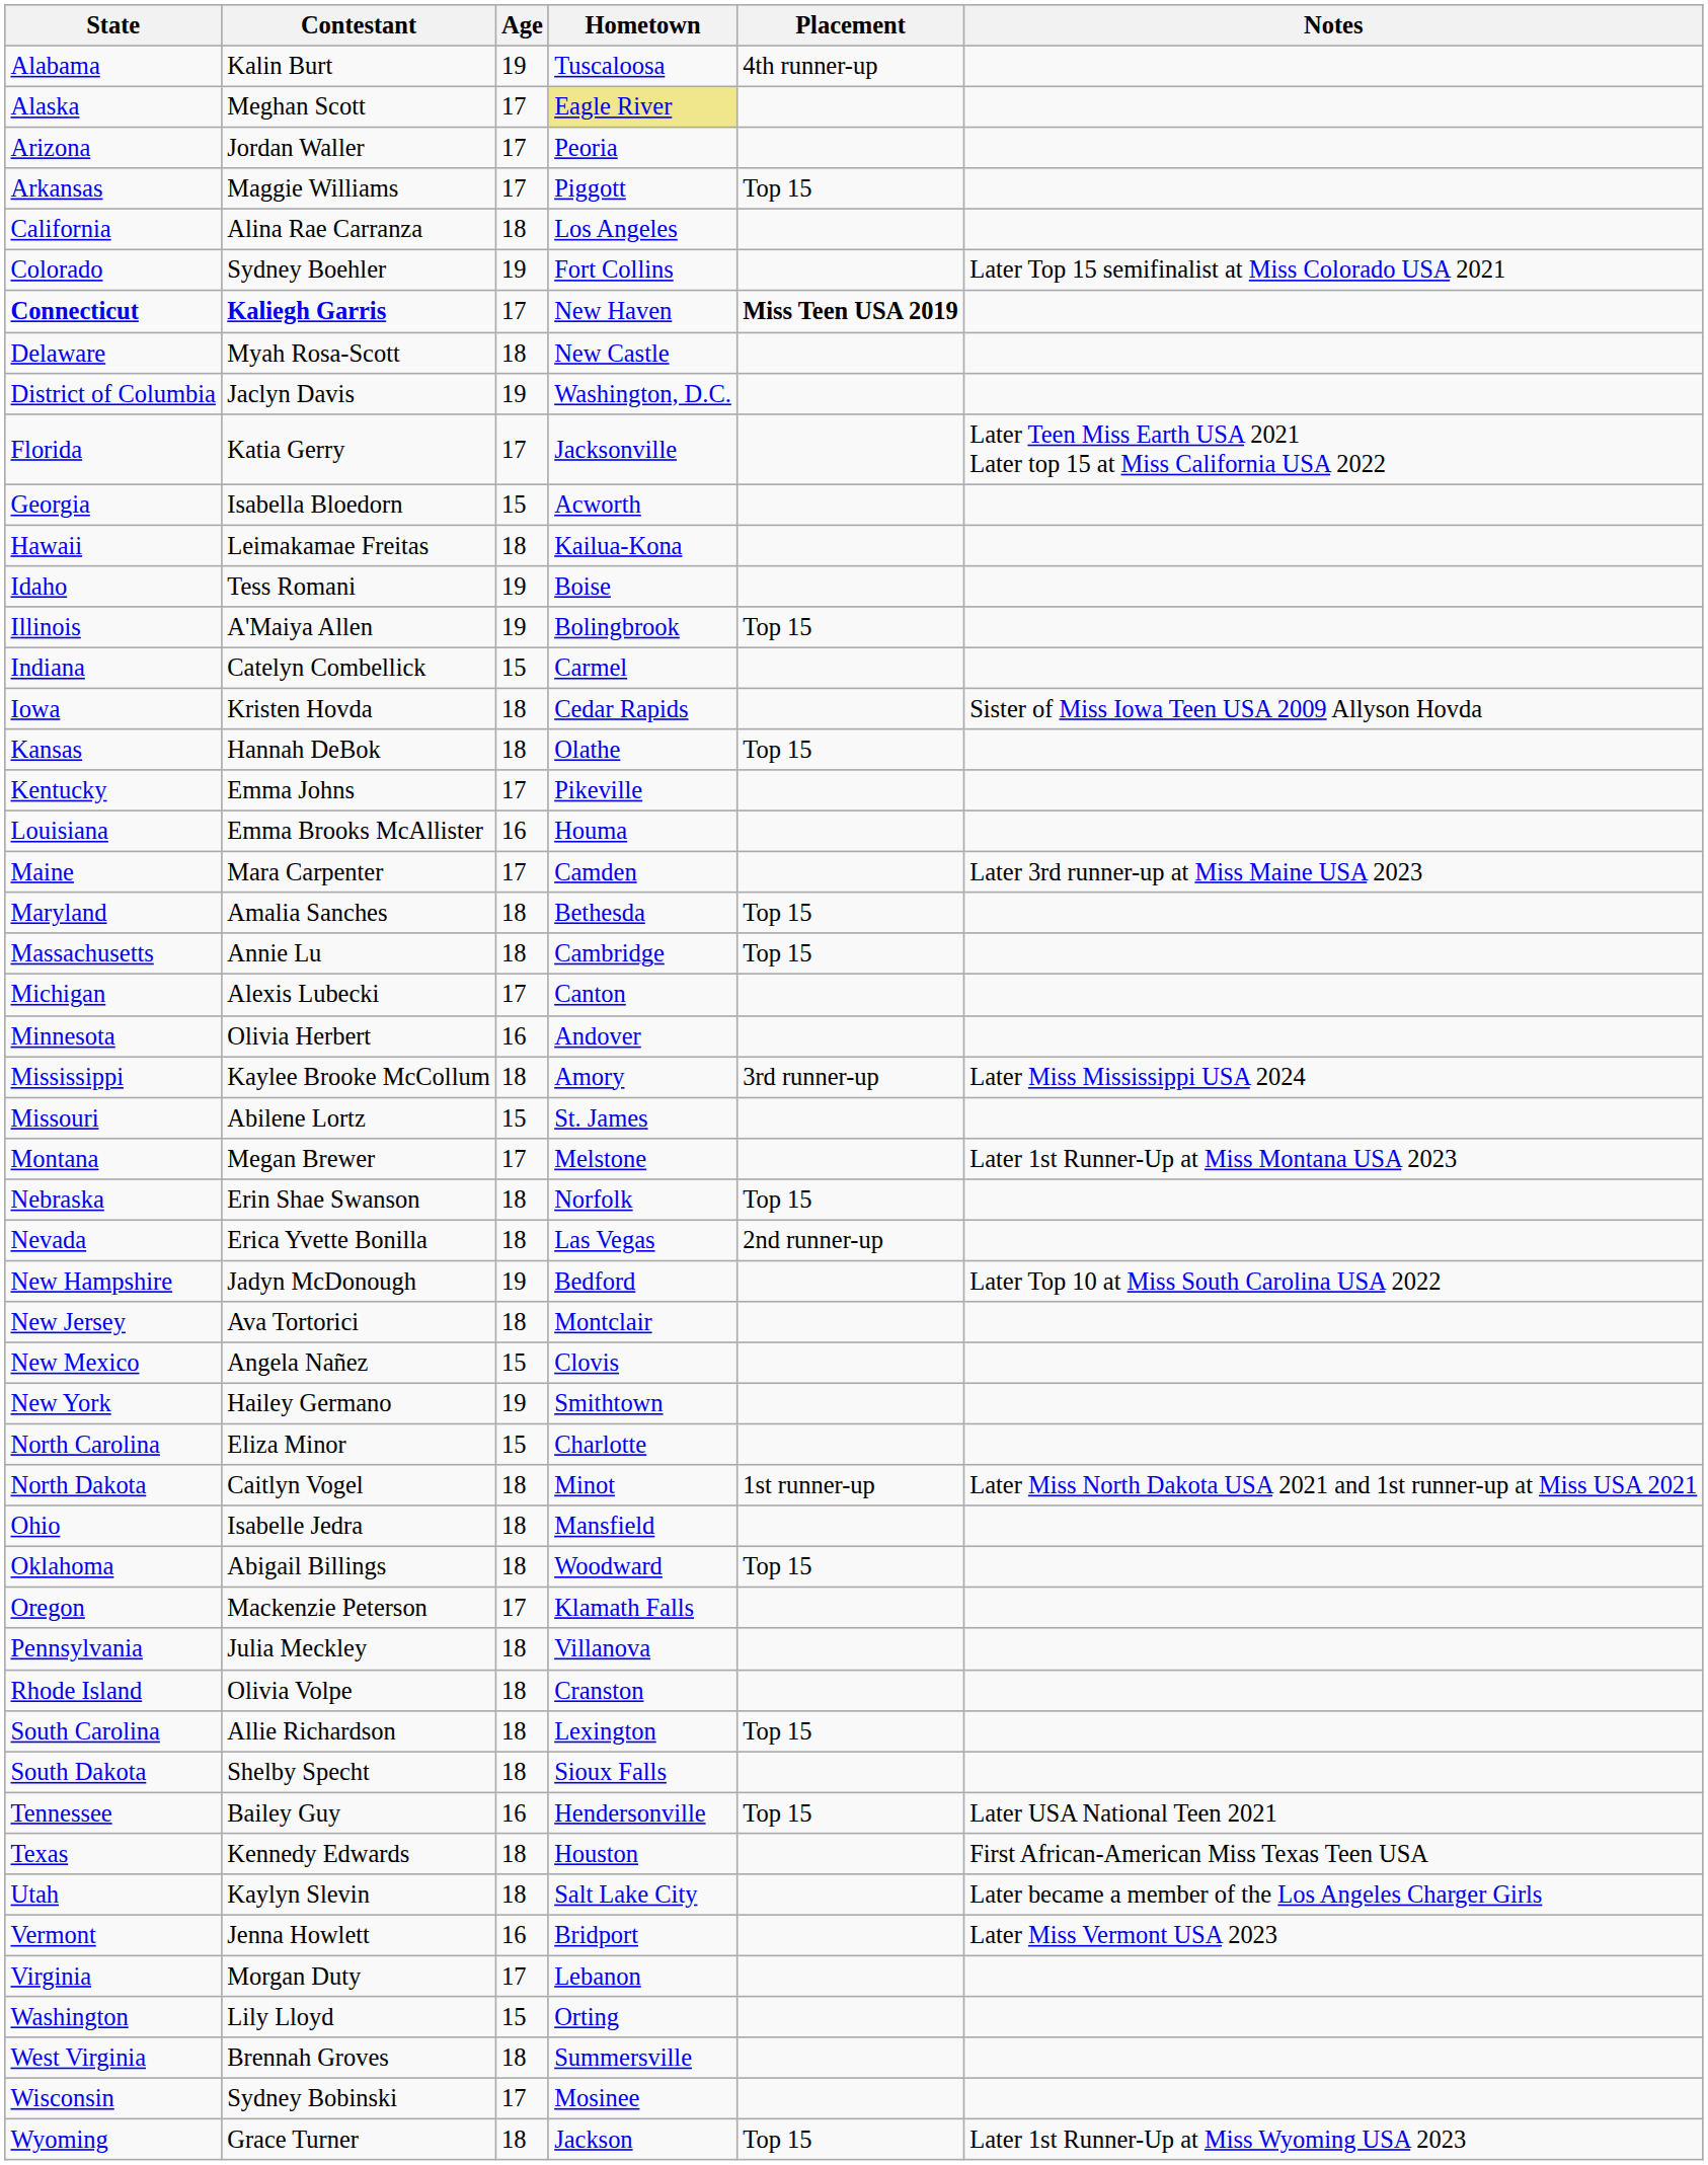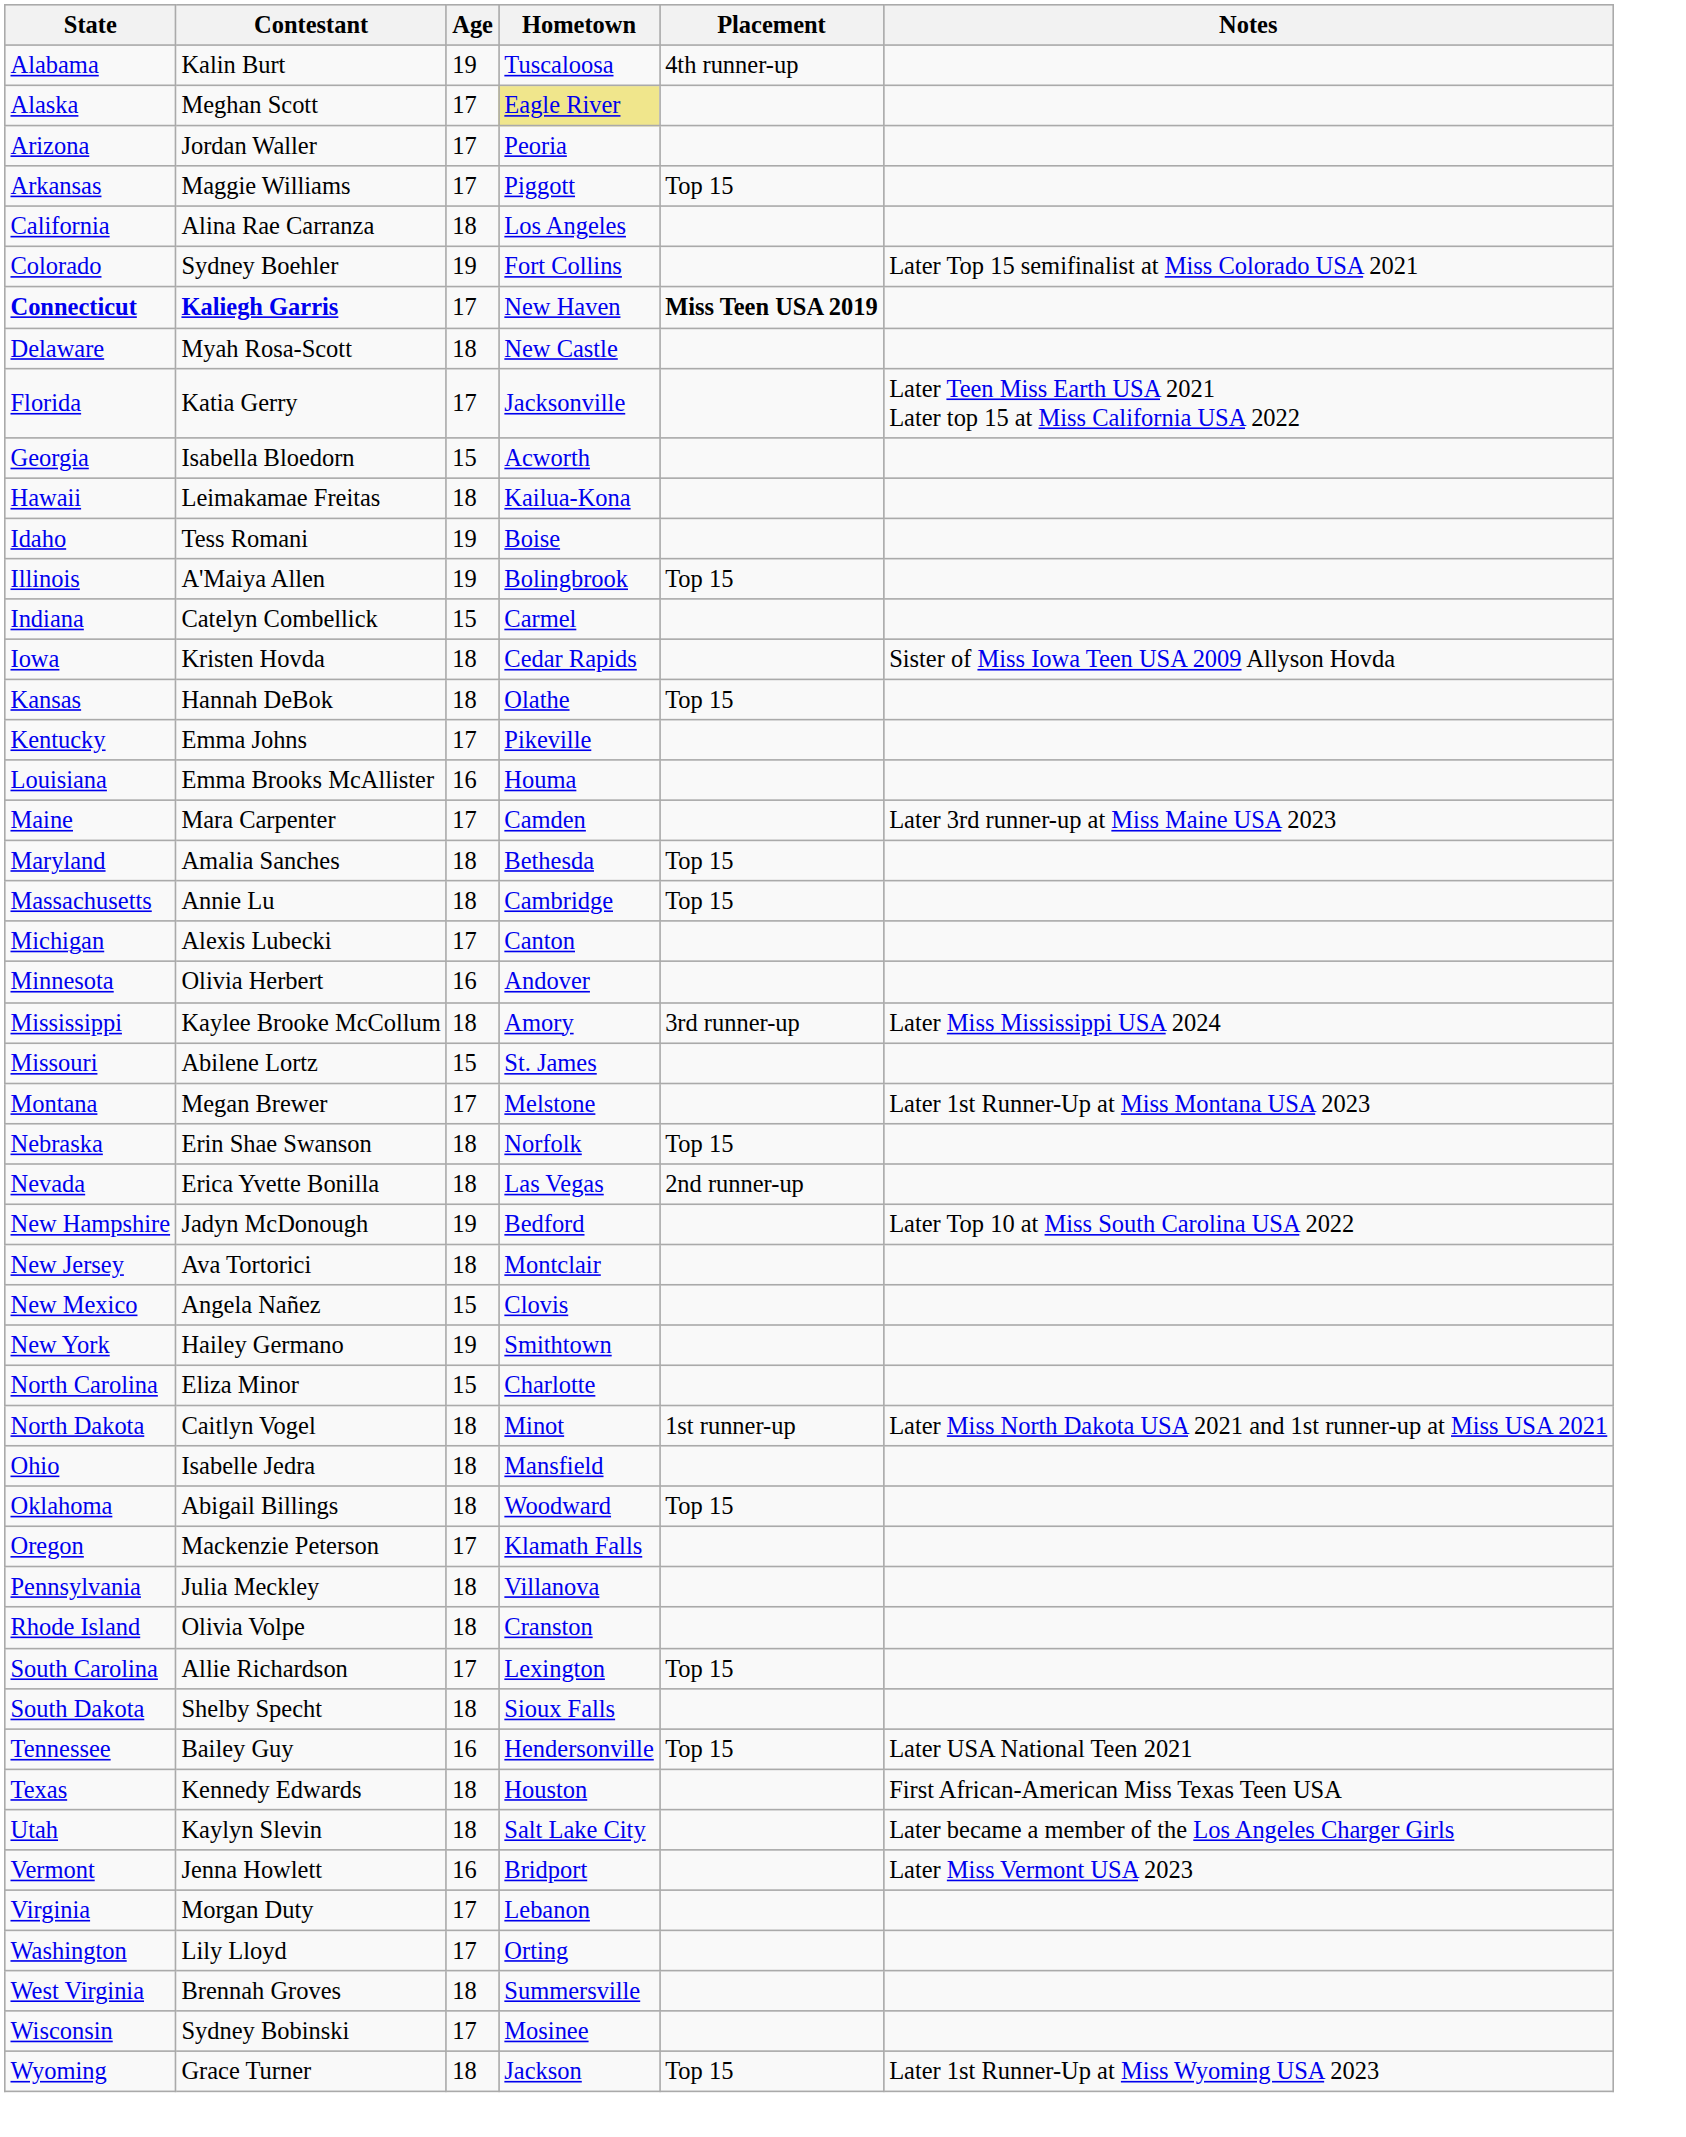- row: District of Columbia | Jaclyn Davis | 19 | Washington, D.C.
South Carolina | Age: 18 -> 17
Washington | Age: 15 -> 17
